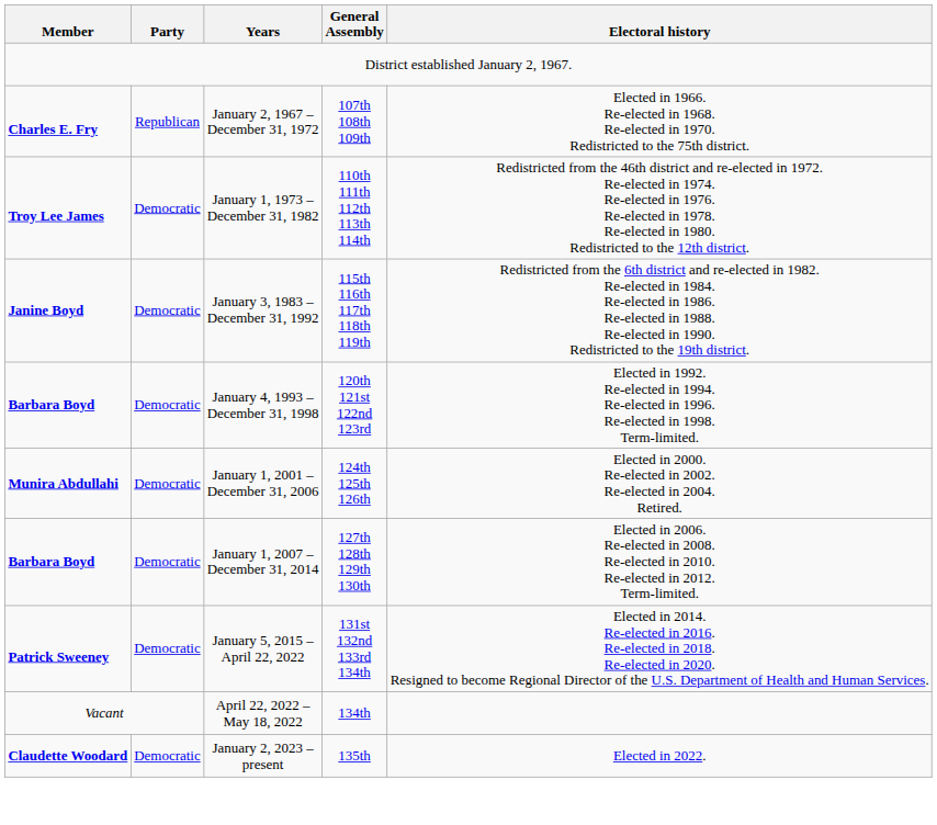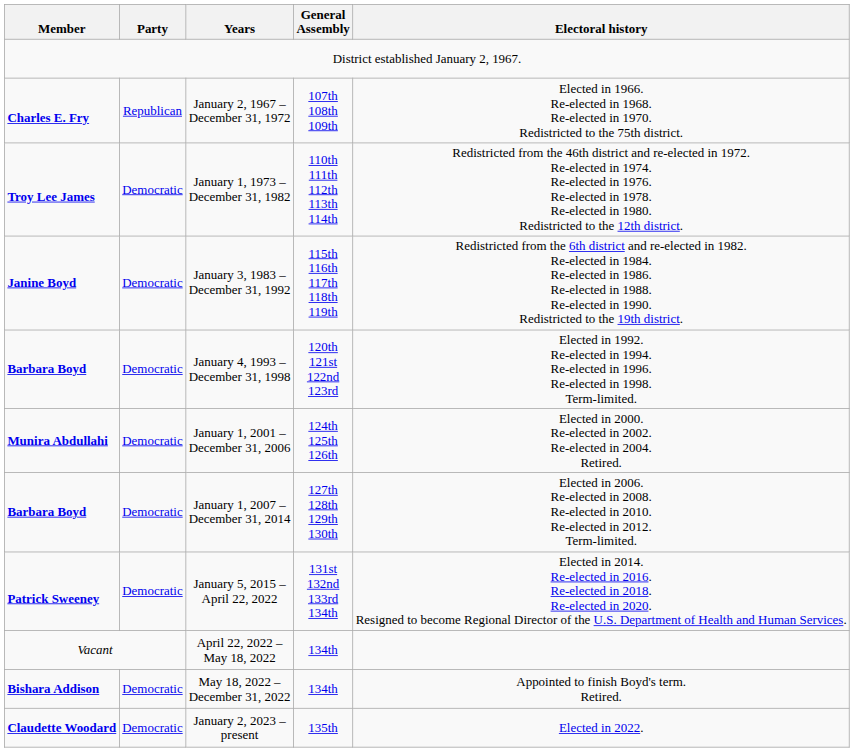+ row: Bishara Addison | Democratic | May 18, 2022 – December 31, 2022 | 134th | Appointed to finish Boyd's term. Retired.
